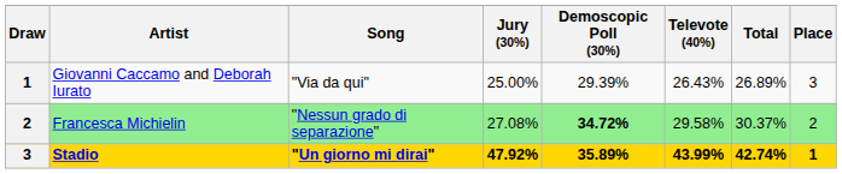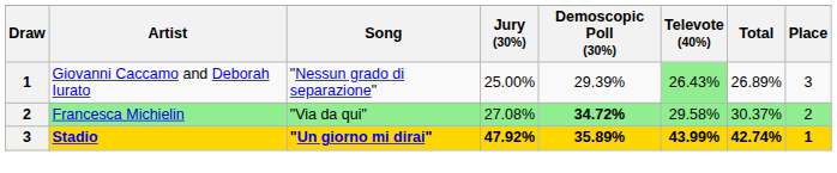Giovanni Caccamo and Deborah Iurato | Song: "Via da qui" -> "Nessun grado di separazione"
Giovanni Caccamo and Deborah Iurato | Televote (40%): no background -> lightgreen background
Francesca Michielin | Song: "Nessun grado di separazione" -> "Via da qui"
